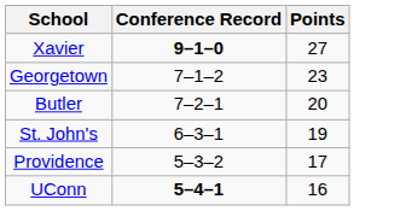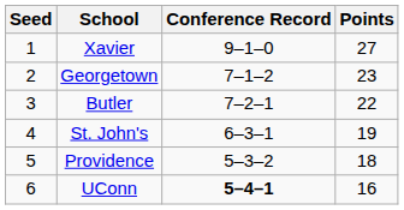+ column: Seed | 1 | 2 | 3 | 4 | 5 | 6
Xavier | Conference Record: bold -> normal
Butler | Points: 20 -> 22
Providence | Points: 17 -> 18
